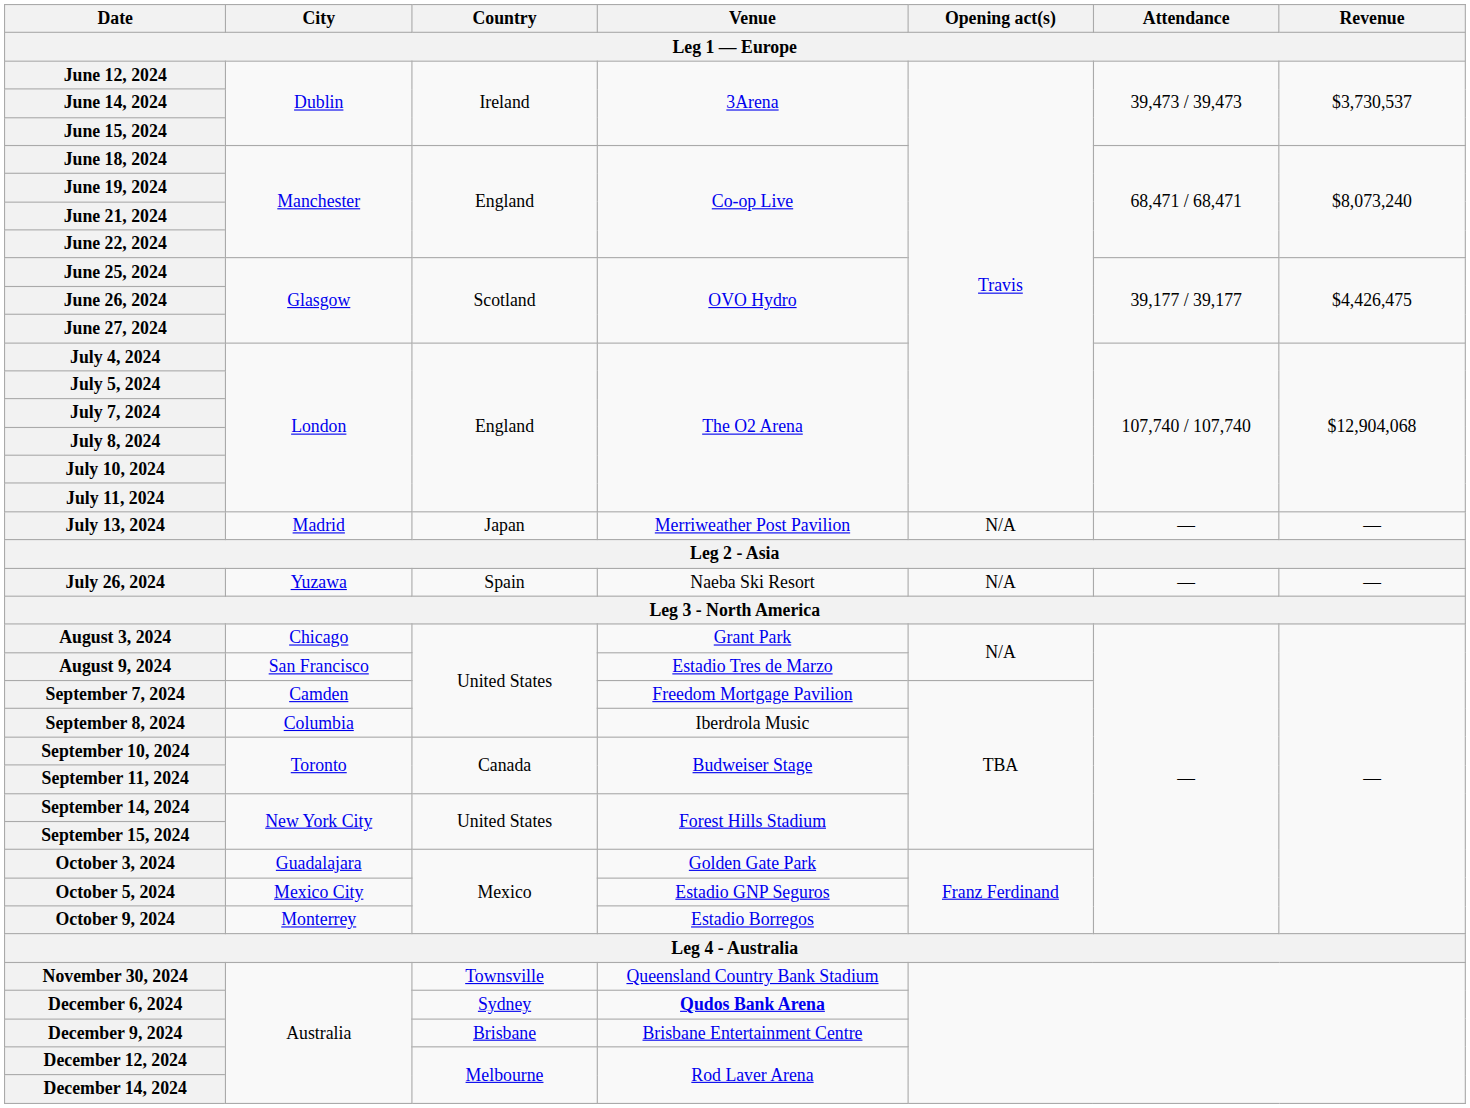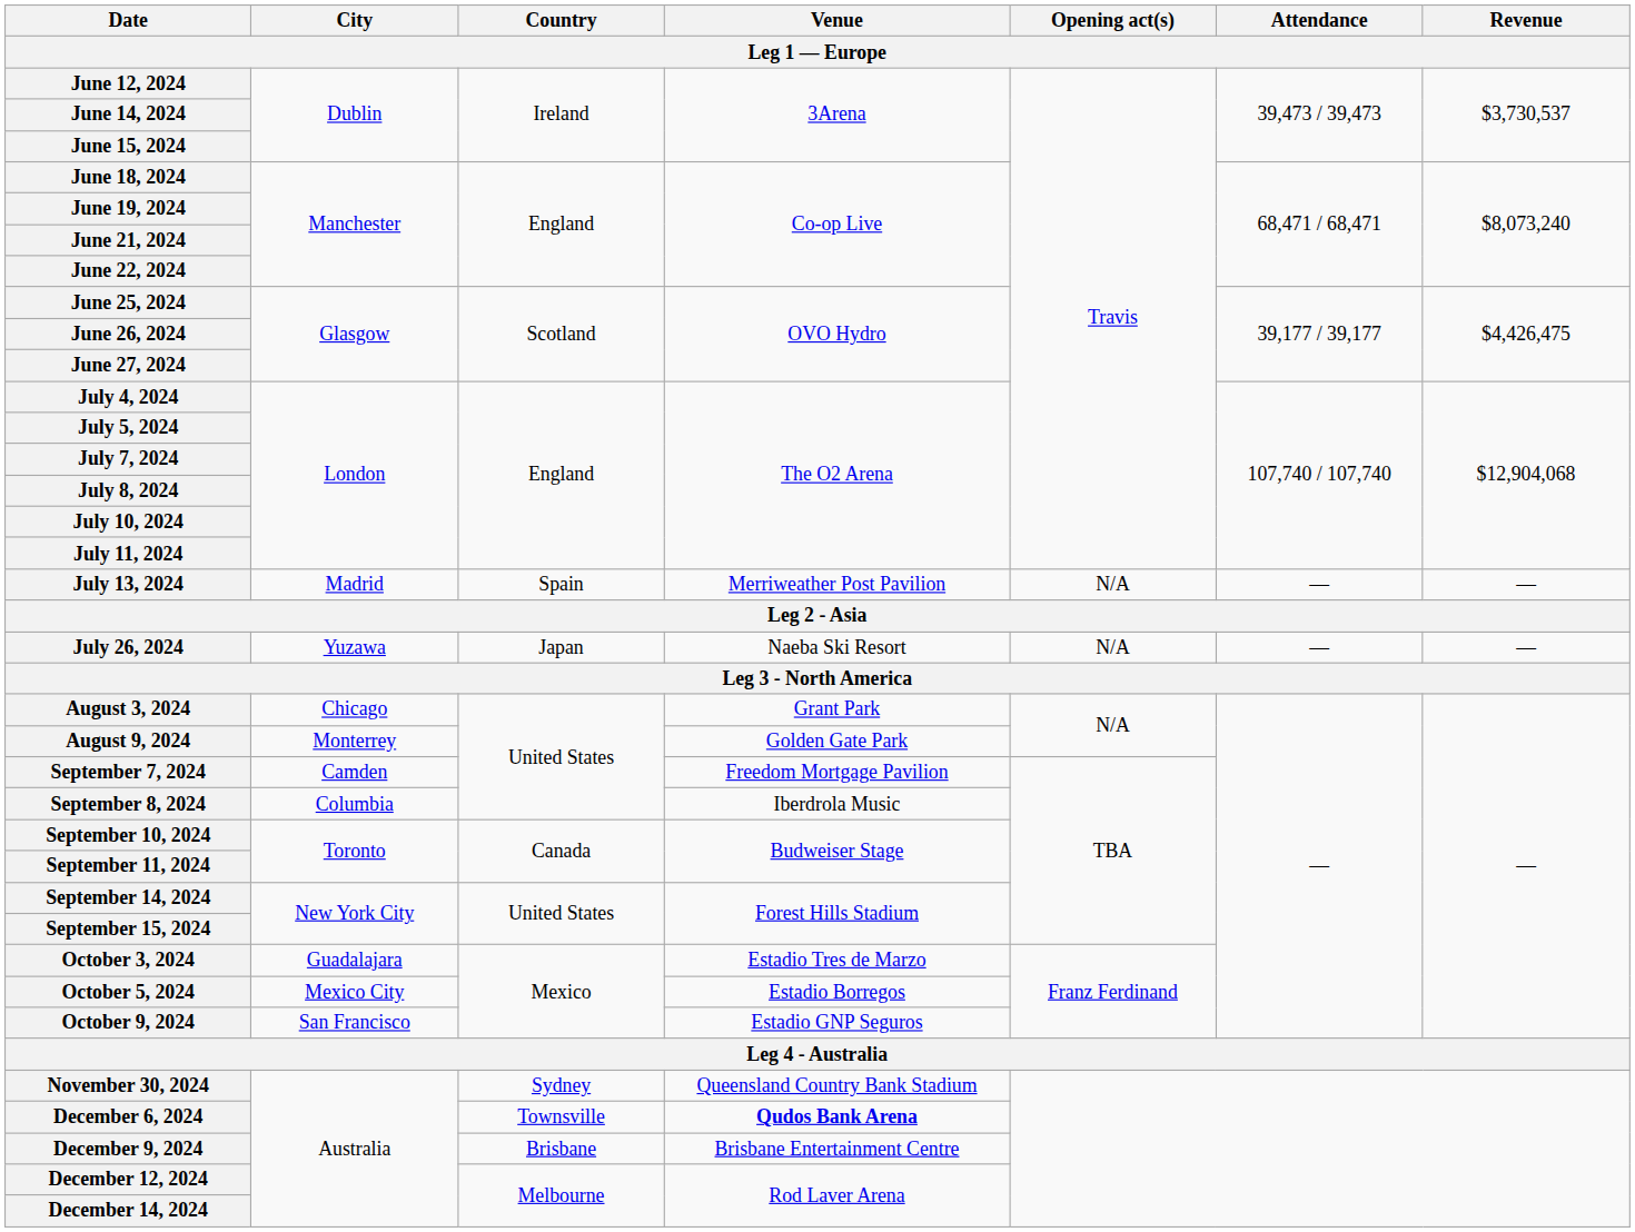July 13, 2024 | Country: Japan -> Spain
July 26, 2024 | Country: Spain -> Japan
August 9, 2024 | City: San Francisco -> Monterrey
August 9, 2024 | Venue: Estadio Tres de Marzo -> Golden Gate Park
October 3, 2024 | Venue: Golden Gate Park -> Estadio Tres de Marzo
October 5, 2024 | Venue: Estadio GNP Seguros -> Estadio Borregos
October 9, 2024 | City: Monterrey -> San Francisco
October 9, 2024 | Venue: Estadio Borregos -> Estadio GNP Seguros
November 30, 2024 | Country: Townsville -> Sydney
December 6, 2024 | Country: Sydney -> Townsville
